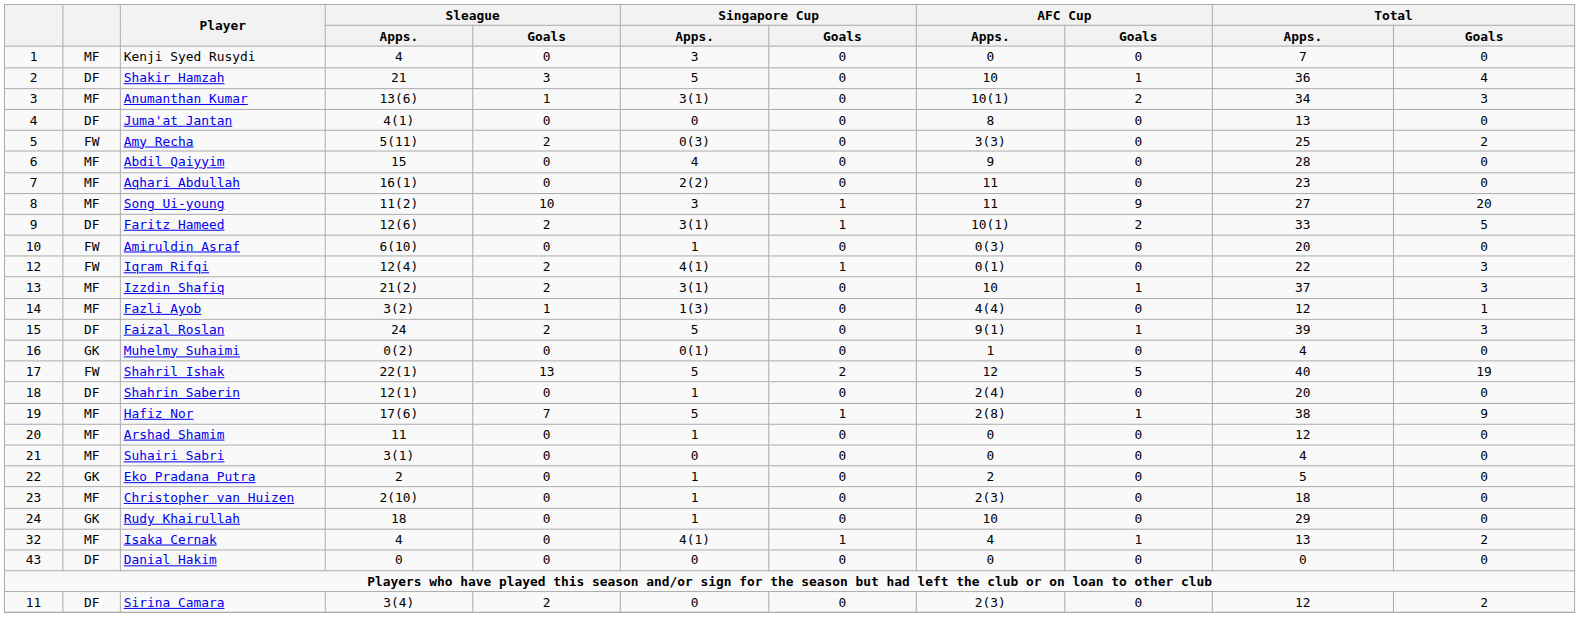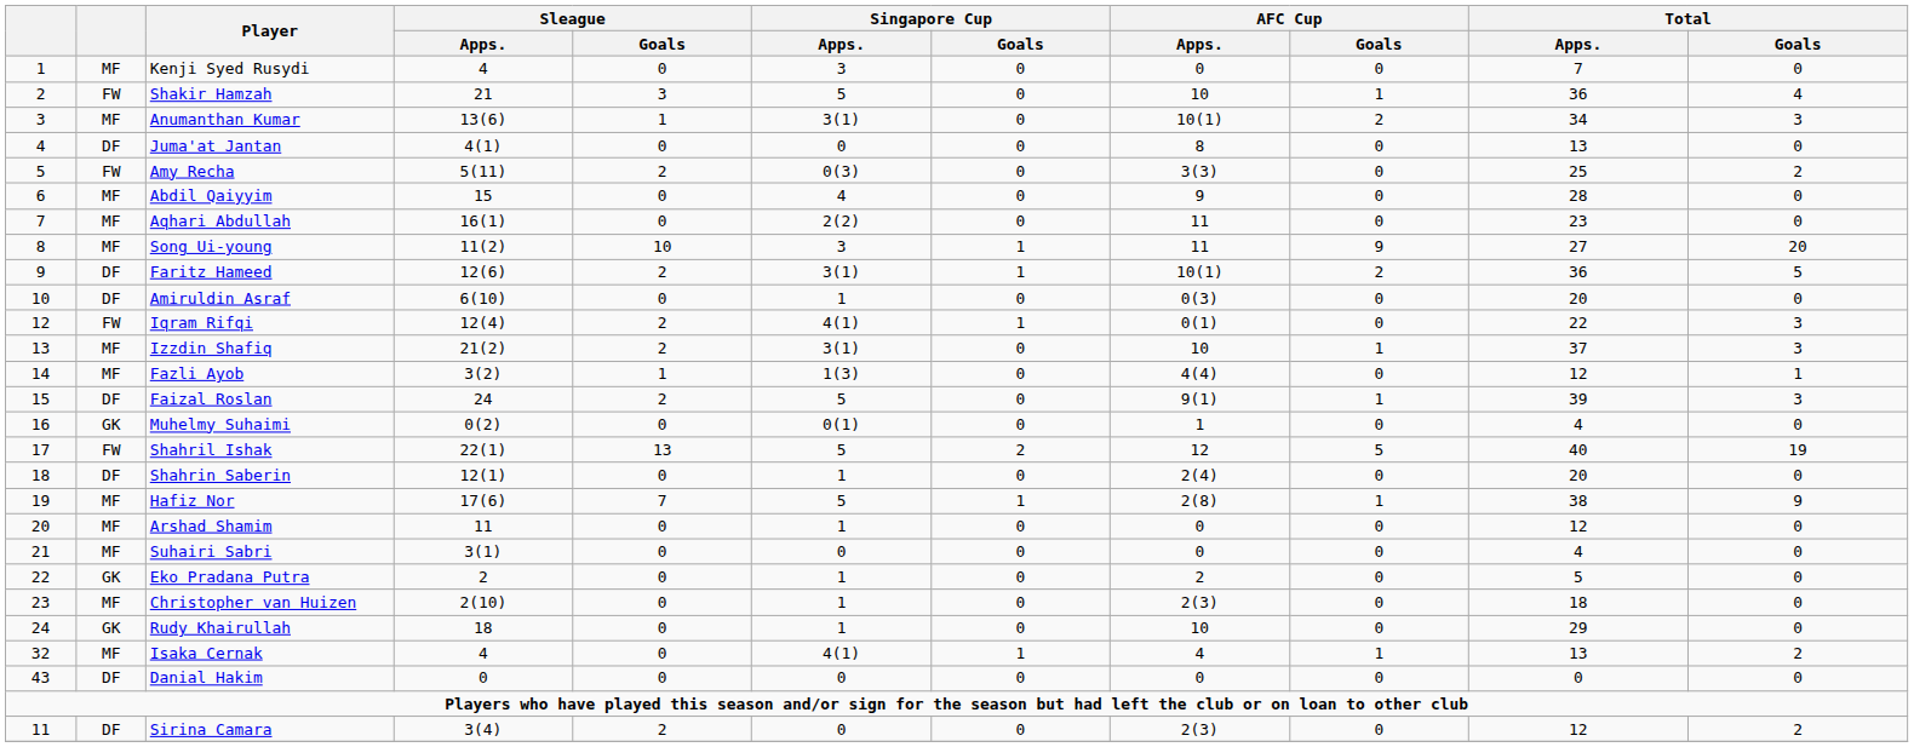Shakir Hamzah | column 2: DF -> FW
Faritz Hameed | Total / Apps.: 33 -> 36
Amiruldin Asraf | column 2: FW -> DF
